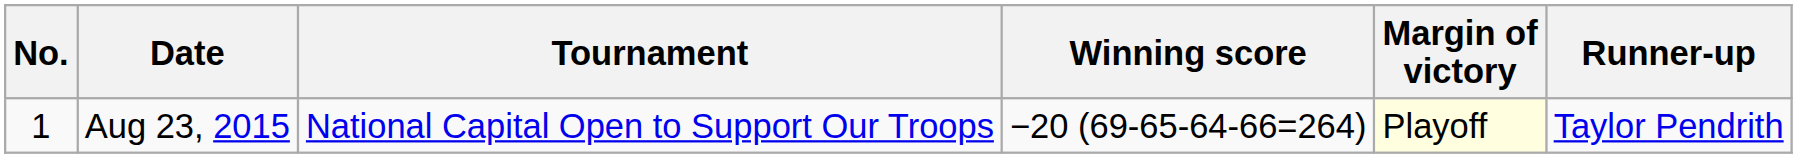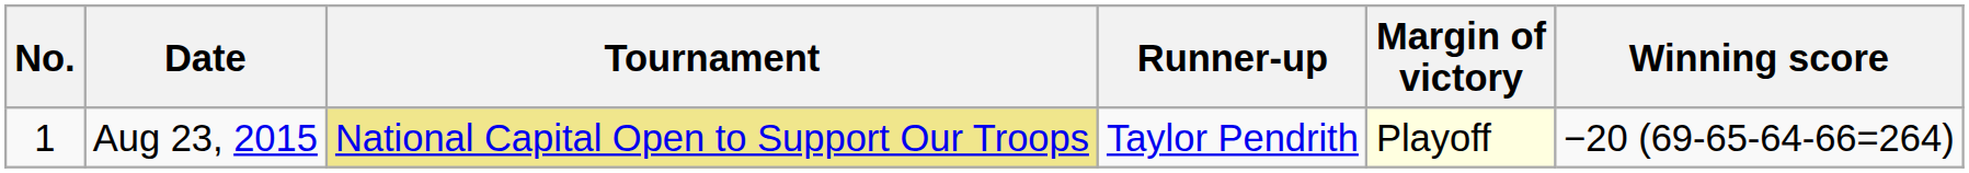columns swapped: Winning score <-> Runner-up
Aug 23, 2015 | Tournament: no background -> khaki background
